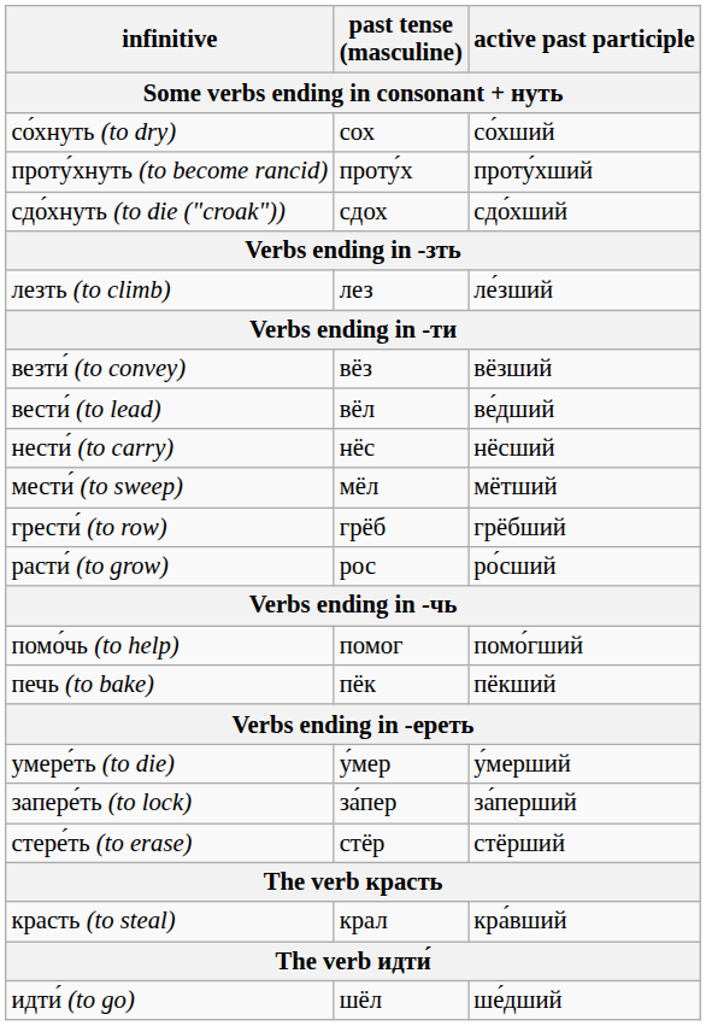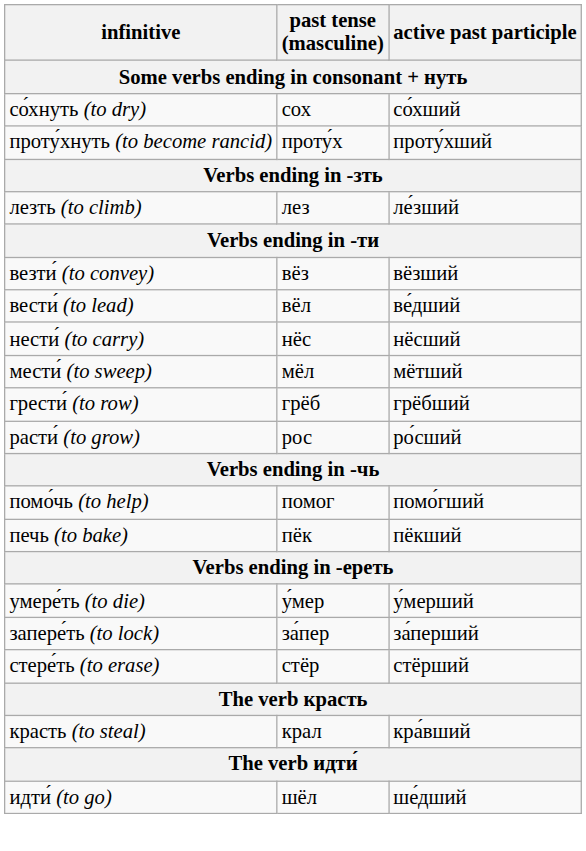- row: сдо́хнуть (to die ("croak")) | сдох | сдо́хший
